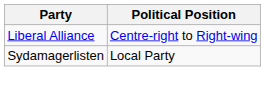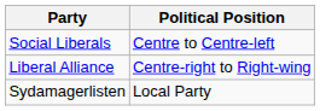+ row: Social Liberals | Centre to Centre-left
